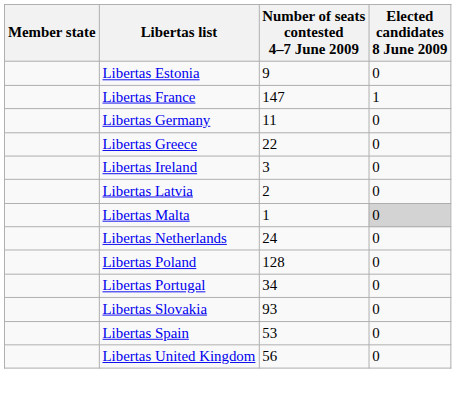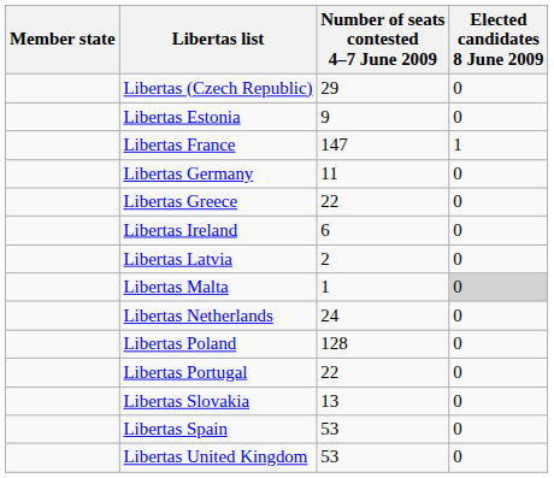+ row: Libertas (Czech Republic) | 29 | 0
Libertas Ireland | Number of seats contested 4–7 June 2009: 3 -> 6
Libertas Portugal | Number of seats contested 4–7 June 2009: 34 -> 22
Libertas Slovakia | Number of seats contested 4–7 June 2009: 93 -> 13
Libertas United Kingdom | Number of seats contested 4–7 June 2009: 56 -> 53
